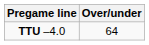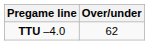TTU –4.0 | Over/under: 64 -> 62
